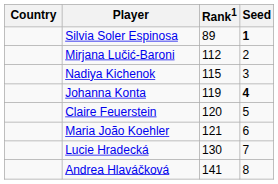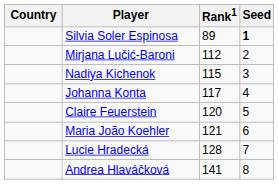Johanna Konta | Rank1: 119 -> 117
Johanna Konta | Seed: bold -> normal
Lucie Hradecká | Rank1: 130 -> 128
